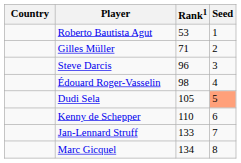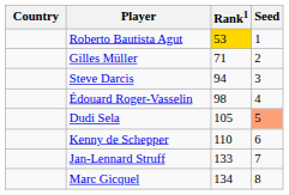Roberto Bautista Agut | Rank1: no background -> gold background
Steve Darcis | Rank1: 96 -> 94
